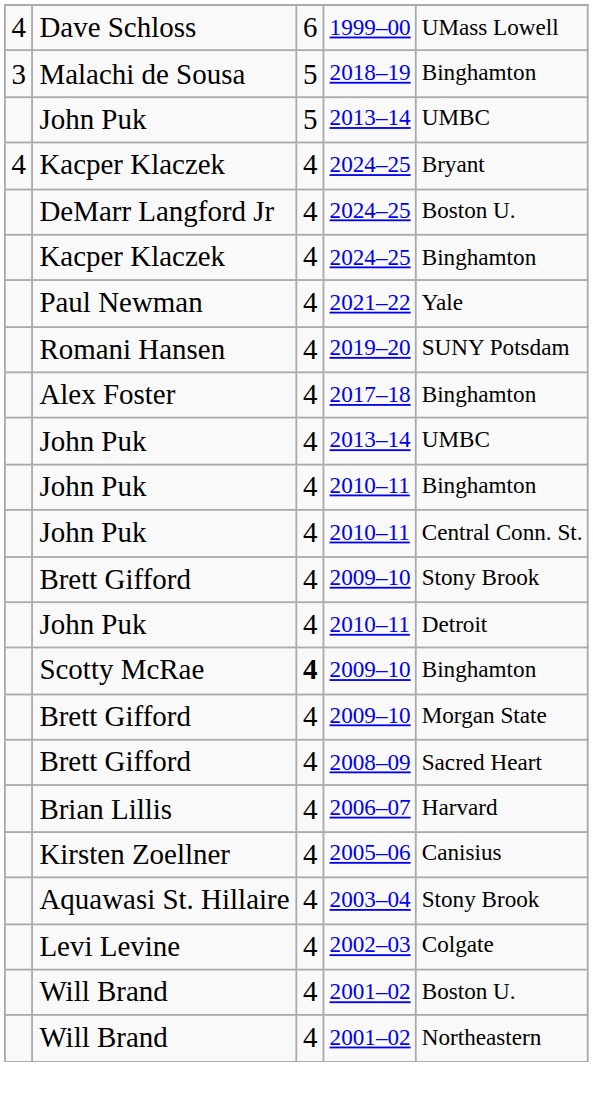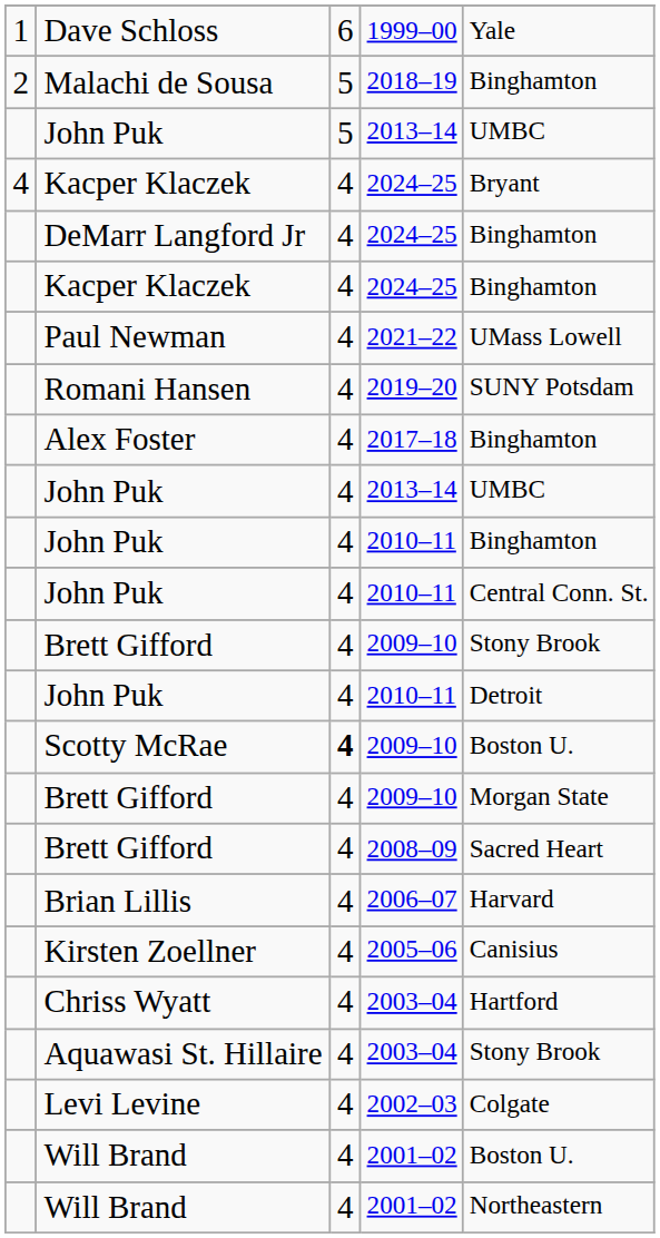Dave Schloss | column 1: 4 -> 1
Dave Schloss | column 5: UMass Lowell -> Yale
Malachi de Sousa | column 1: 3 -> 2
DeMarr Langford Jr | column 5: Boston U. -> Binghamton
Paul Newman | column 5: Yale -> UMass Lowell
Scotty McRae | column 5: Binghamton -> Boston U.
+ row: Chriss Wyatt | 4 | 2003–04 | Hartford
